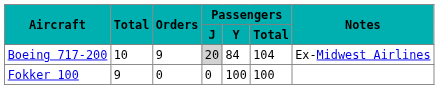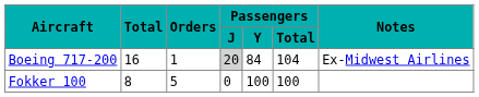Boeing 717-200 | Total: 10 -> 16
Boeing 717-200 | Orders: 9 -> 1
Fokker 100 | Total: 9 -> 8
Fokker 100 | Orders: 0 -> 5
